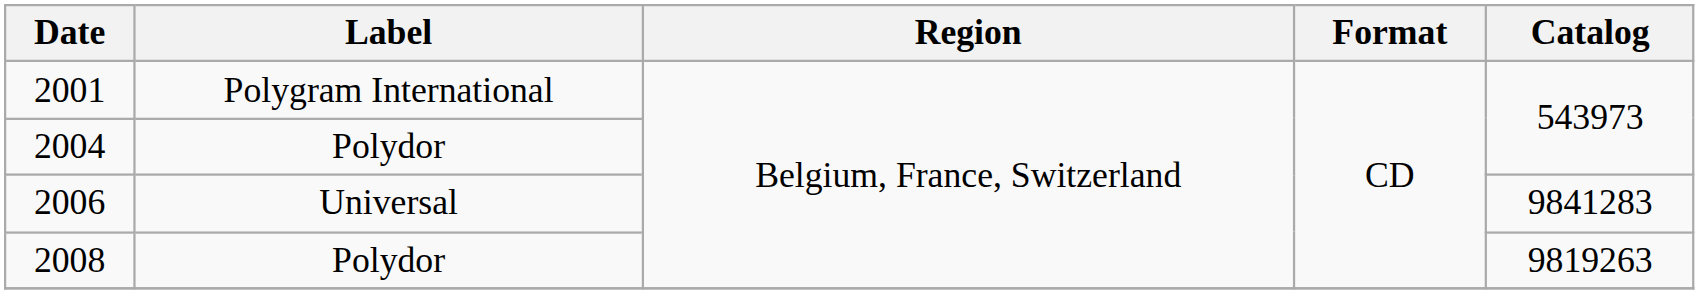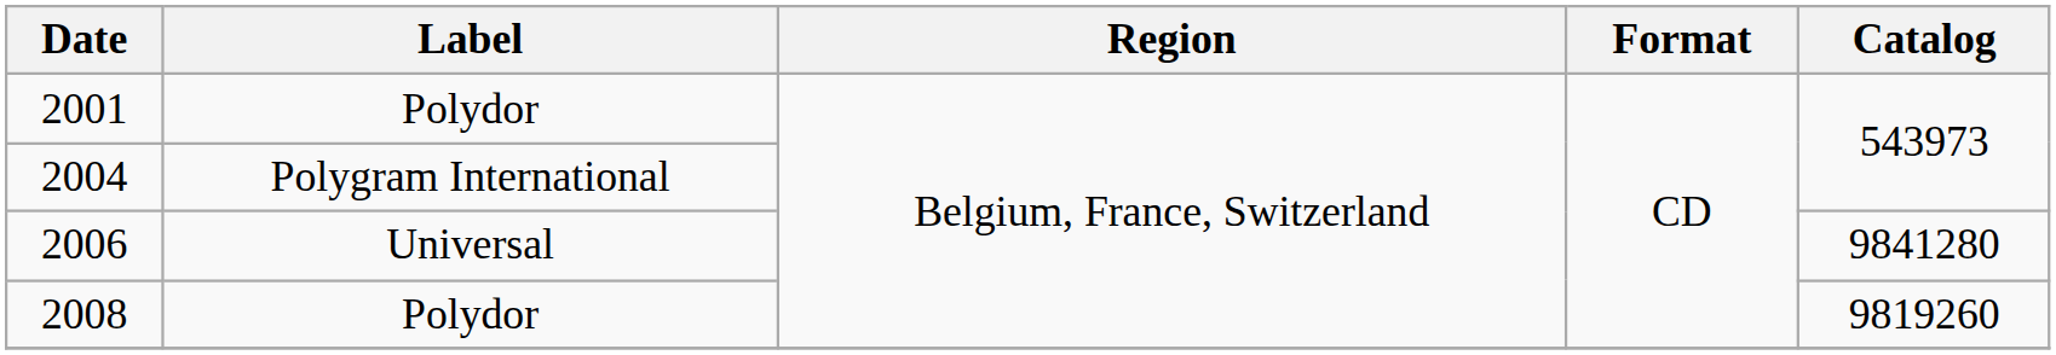2001 | Label: Polygram International -> Polydor
2004 | Label: Polydor -> Polygram International
2006 | Catalog: 9841283 -> 9841280
2008 | Catalog: 9819263 -> 9819260
